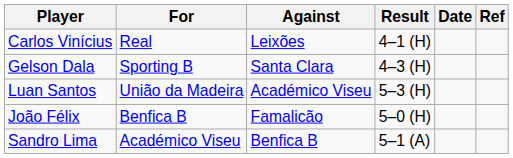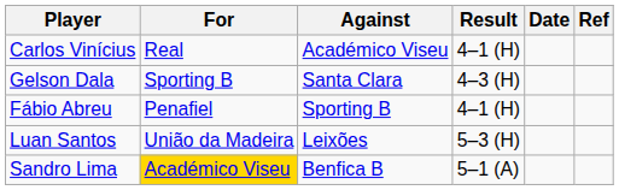Carlos Vinícius | Against: Leixões -> Académico Viseu
+ row: Fábio Abreu | Penafiel | Sporting B | 4–1 (H)
Luan Santos | Against: Académico Viseu -> Leixões
- row: João Félix | Benfica B | Famalicão | 5–0 (H)
Sandro Lima | For: no background -> gold background
